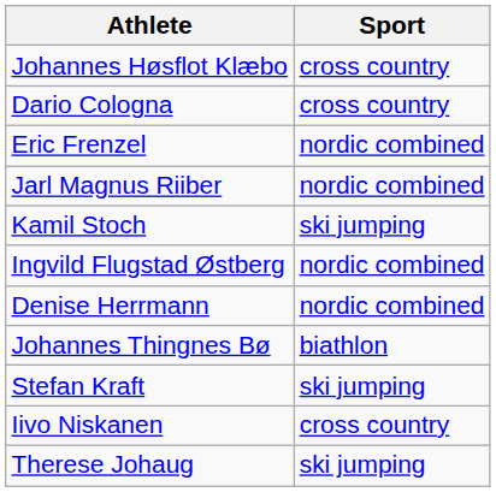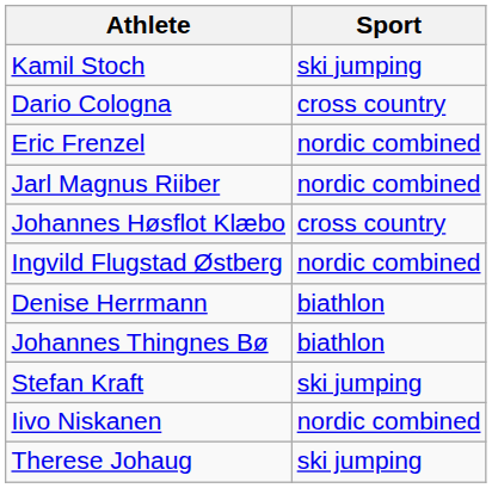rows swapped: Kamil Stoch <-> Johannes Høsflot Klæbo
Denise Herrmann | Sport: nordic combined -> biathlon
Iivo Niskanen | Sport: cross country -> nordic combined
